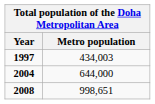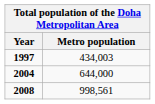2008 | Metro population: 998,651 -> 998,561
